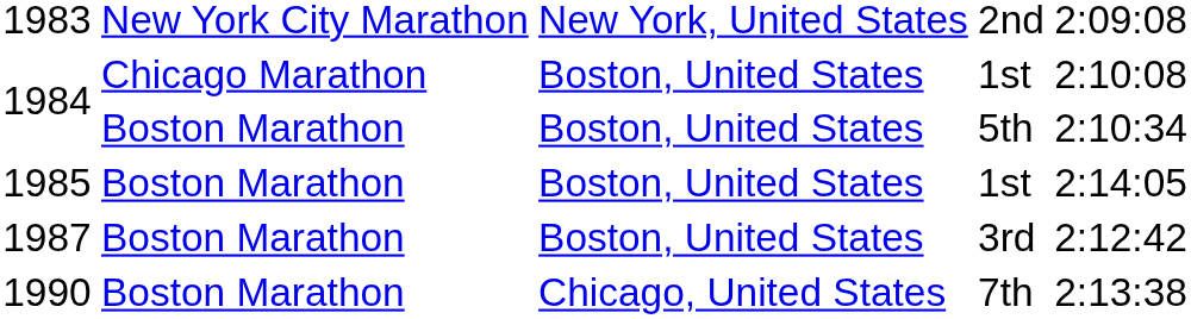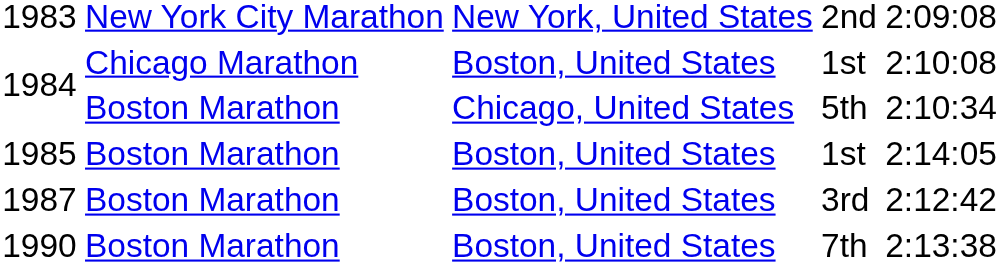1984 / 5th | column 3: Boston, United States -> Chicago, United States
1990 | column 3: Chicago, United States -> Boston, United States
